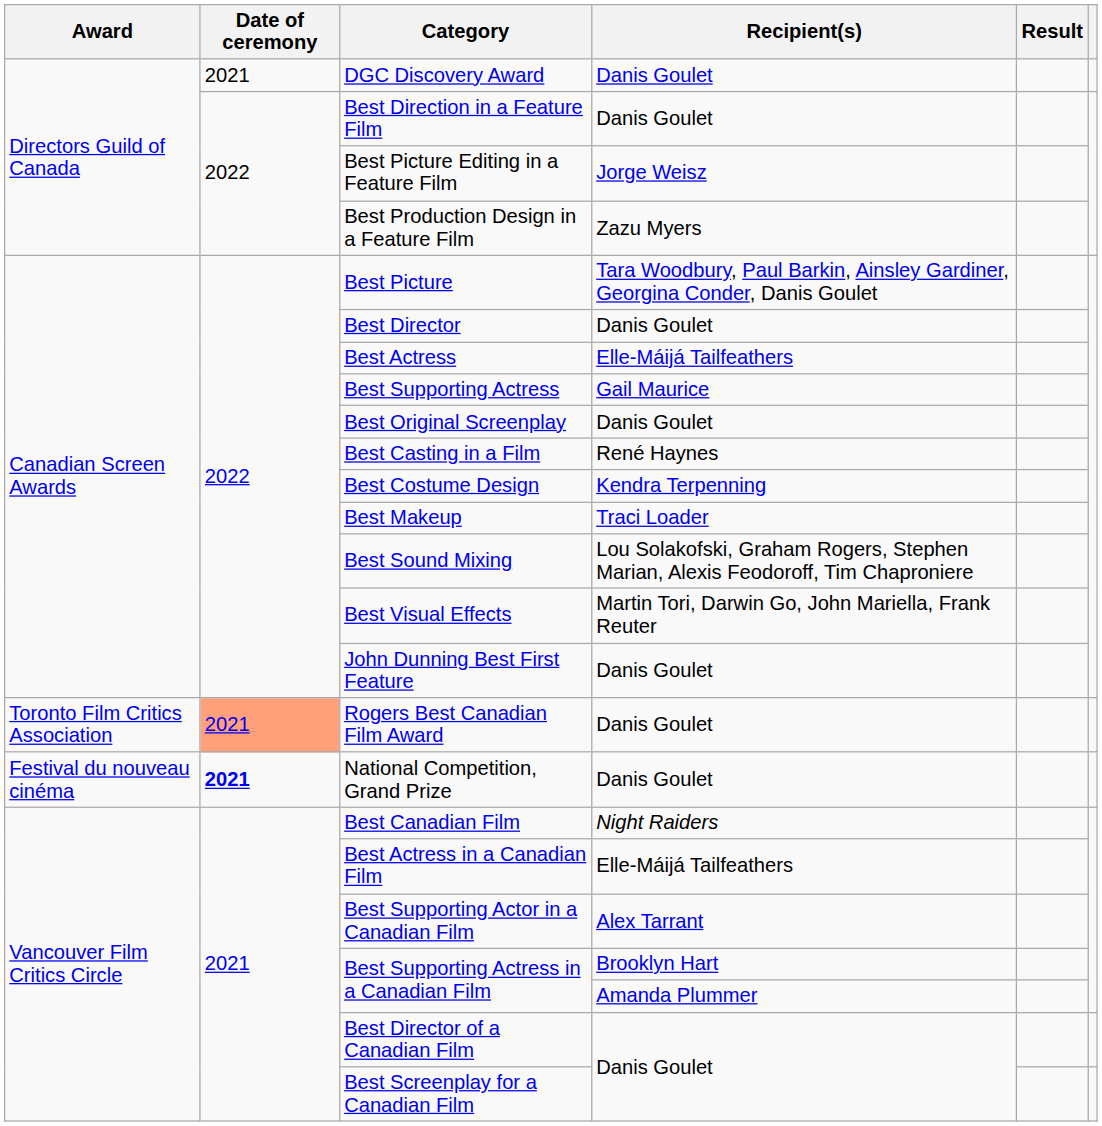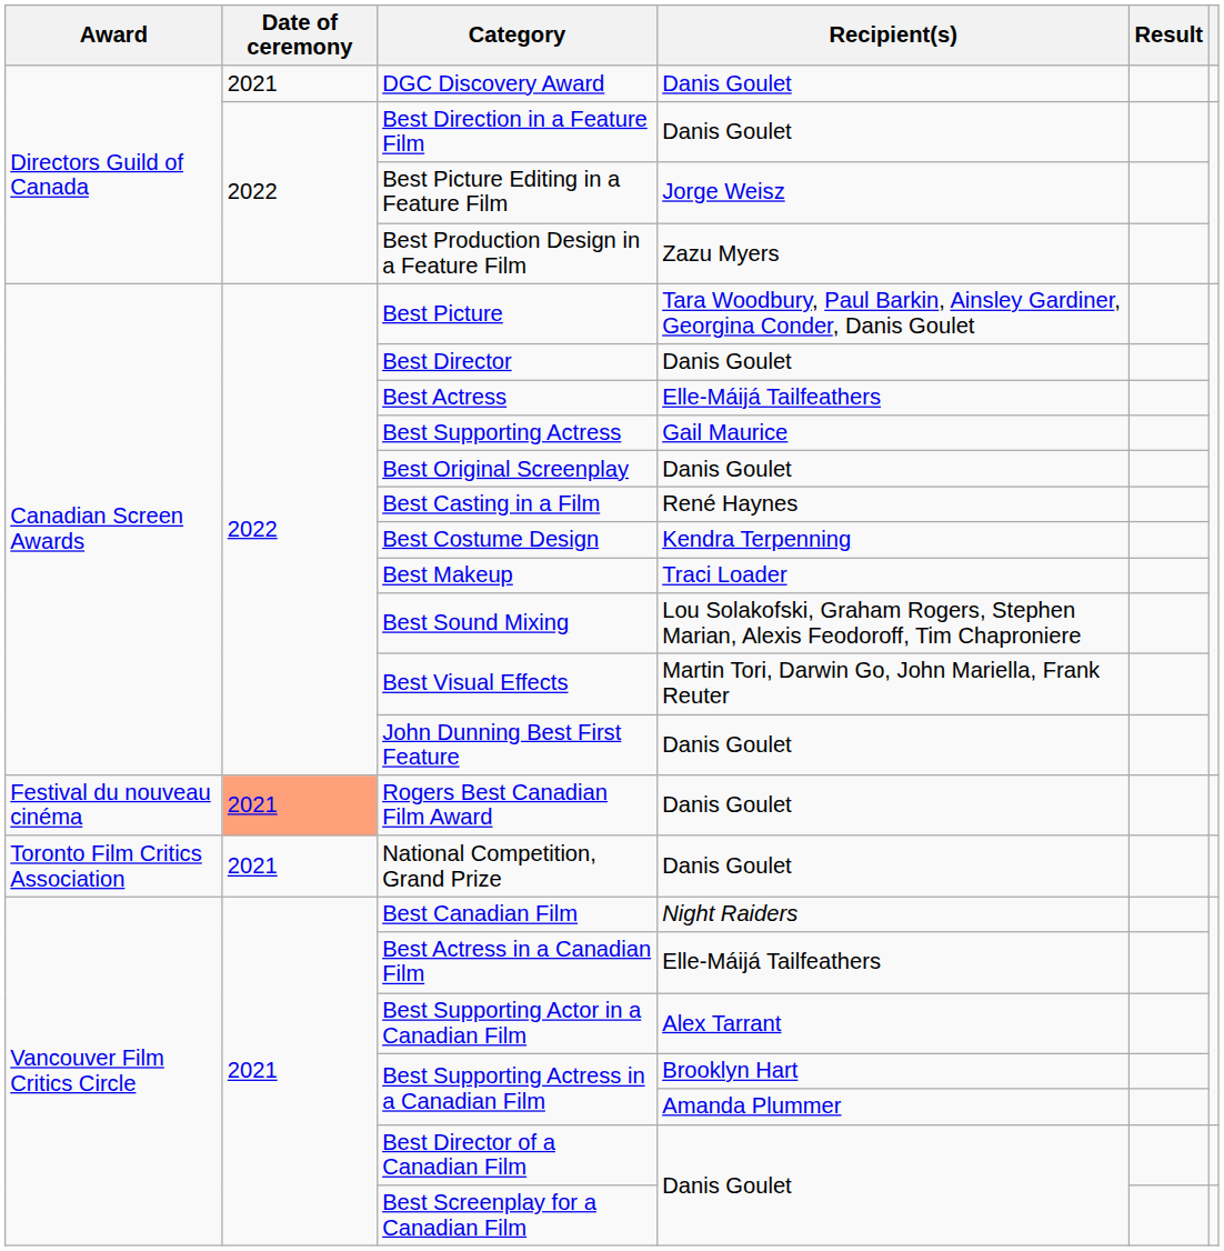Rogers Best Canadian Film Award | Award: Toronto Film Critics Association -> Festival du nouveau cinéma
National Competition, Grand Prize | Award: Festival du nouveau cinéma -> Toronto Film Critics Association
National Competition, Grand Prize | Date of ceremony: bold -> normal
